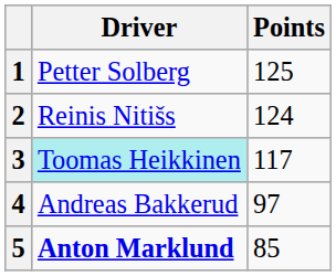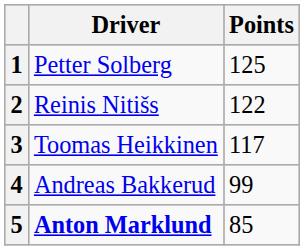2 | Points: 124 -> 122
3 | Driver: paleturquoise background -> no background
4 | Points: 97 -> 99
